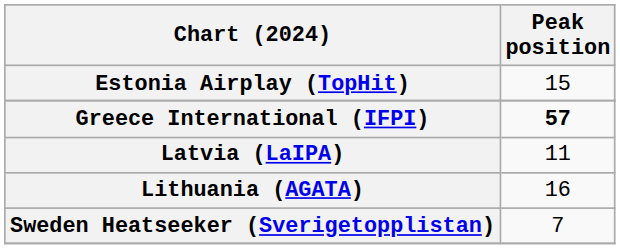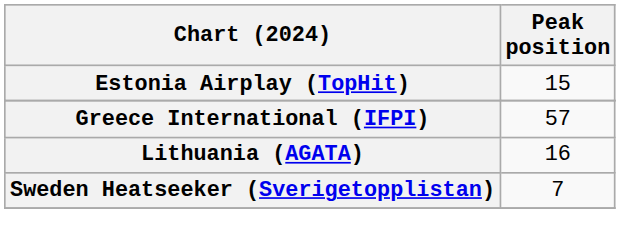Greece International (IFPI) | Peak position: bold -> normal
- row: Latvia (LaIPA) | 11
